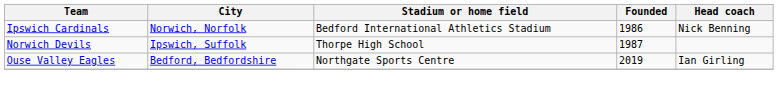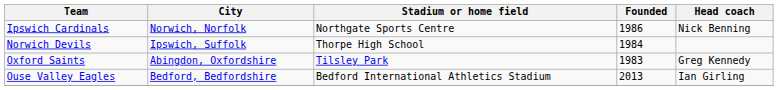Ipswich Cardinals | Stadium or home field: Bedford International Athletics Stadium -> Northgate Sports Centre
Norwich Devils | Founded: 1987 -> 1984
+ row: Oxford Saints | Abingdon, Oxfordshire | Tilsley Park | 1983 | Greg Kennedy
Ouse Valley Eagles | Stadium or home field: Northgate Sports Centre -> Bedford International Athletics Stadium
Ouse Valley Eagles | Founded: 2019 -> 2013
